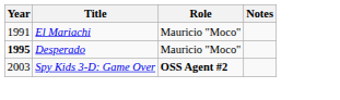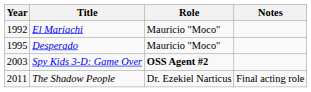El Mariachi | Year: 1991 -> 1992
Desperado | Year: bold -> normal
+ row: 2011 | The Shadow People | Dr. Ezekiel Narticus | Final acting role
